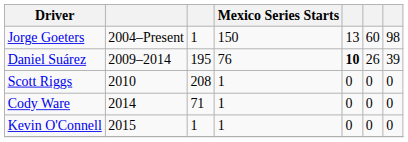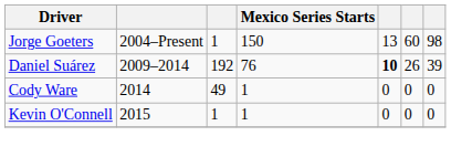Daniel Suárez | column 3: 195 -> 192
- row: Scott Riggs | 2010 | 208 | 1 | 0 | 0 | 0
Cody Ware | column 3: 71 -> 49
